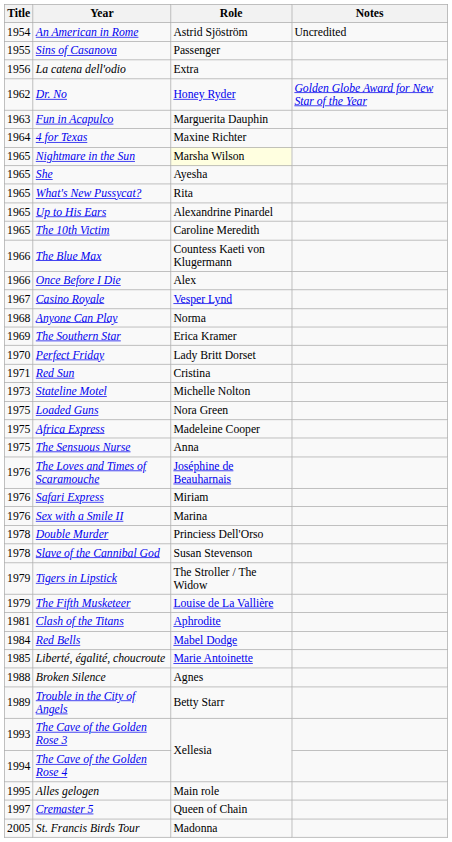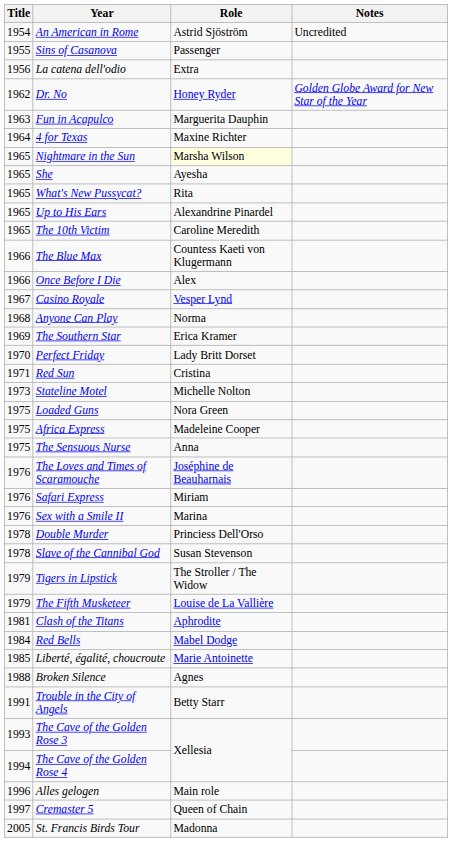Trouble in the City of Angels | Title: 1989 -> 1991
Alles gelogen | Title: 1995 -> 1996
